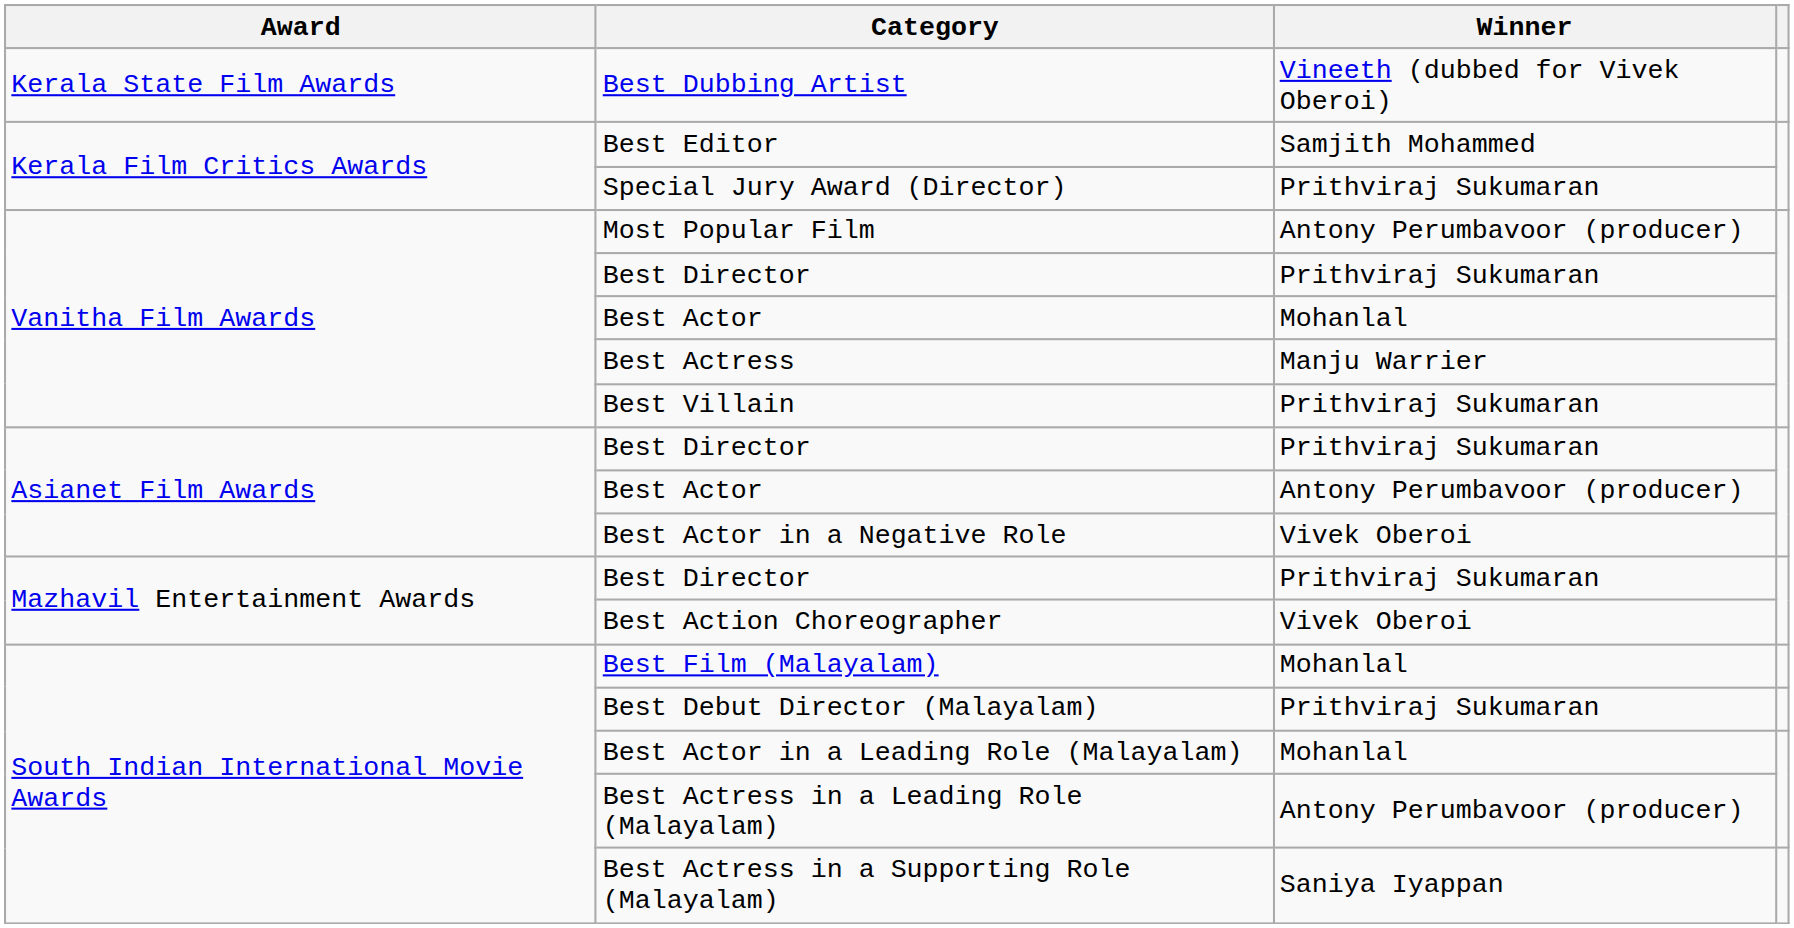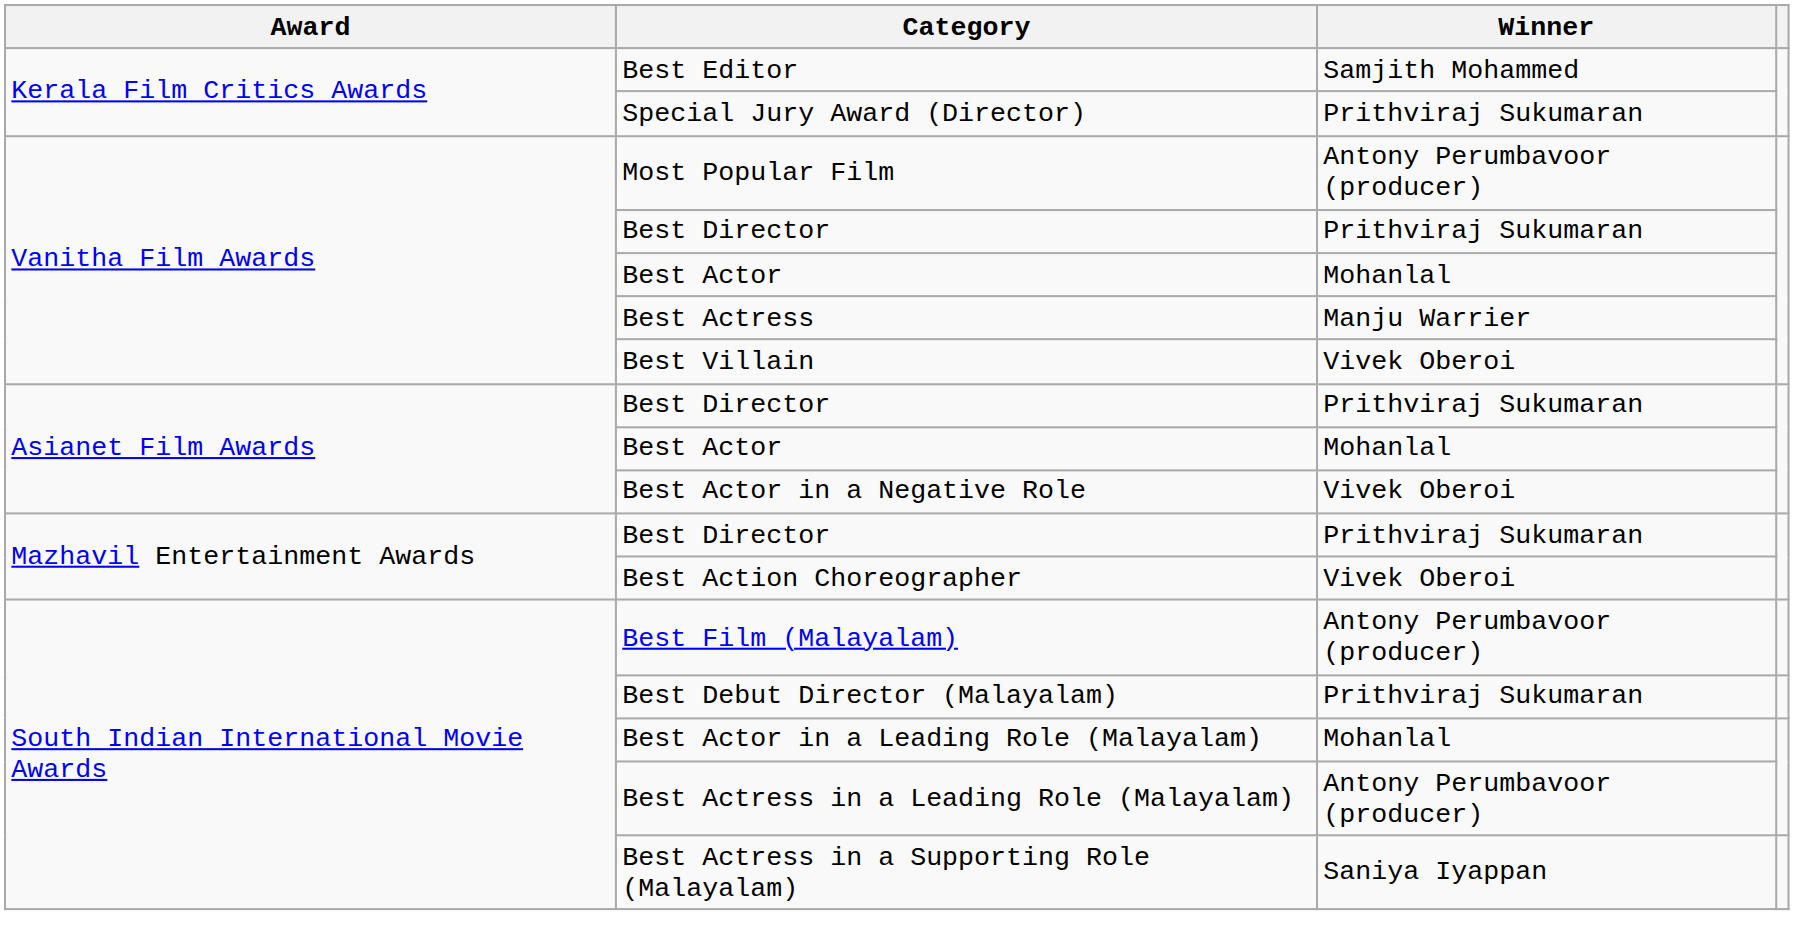- row: Kerala State Film Awards | Best Dubbing Artist | Vineeth (dubbed for Vivek Oberoi)
Best Villain | Winner: Prithviraj Sukumaran -> Vivek Oberoi
Asianet Film Awards / Best Actor | Winner: Antony Perumbavoor (producer) -> Mohanlal
Best Film (Malayalam) | Winner: Mohanlal -> Antony Perumbavoor (producer)
